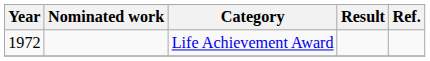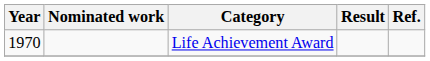Life Achievement Award | Year: 1972 -> 1970
